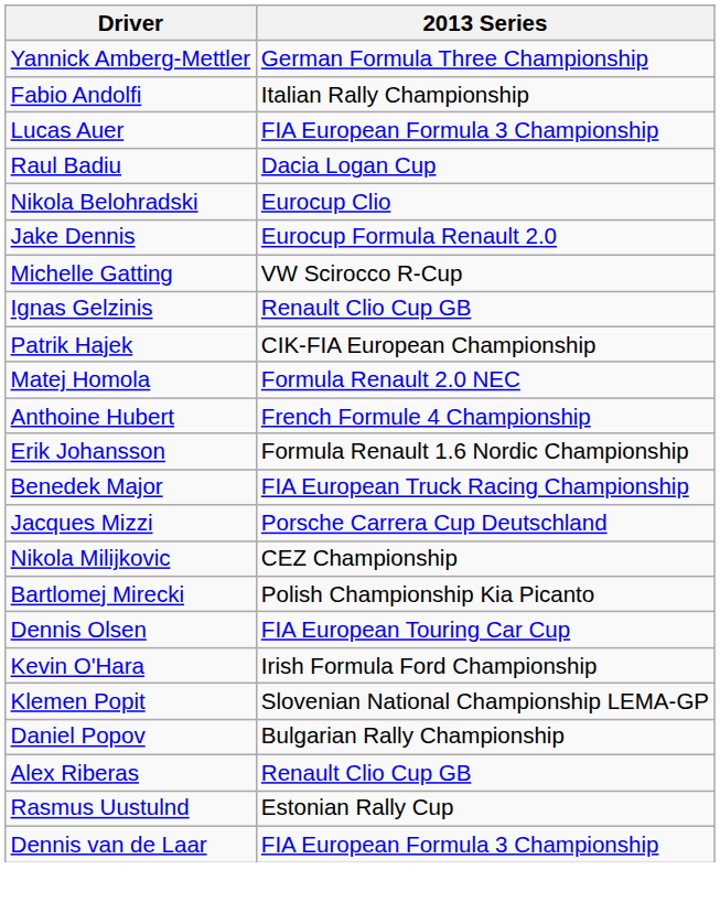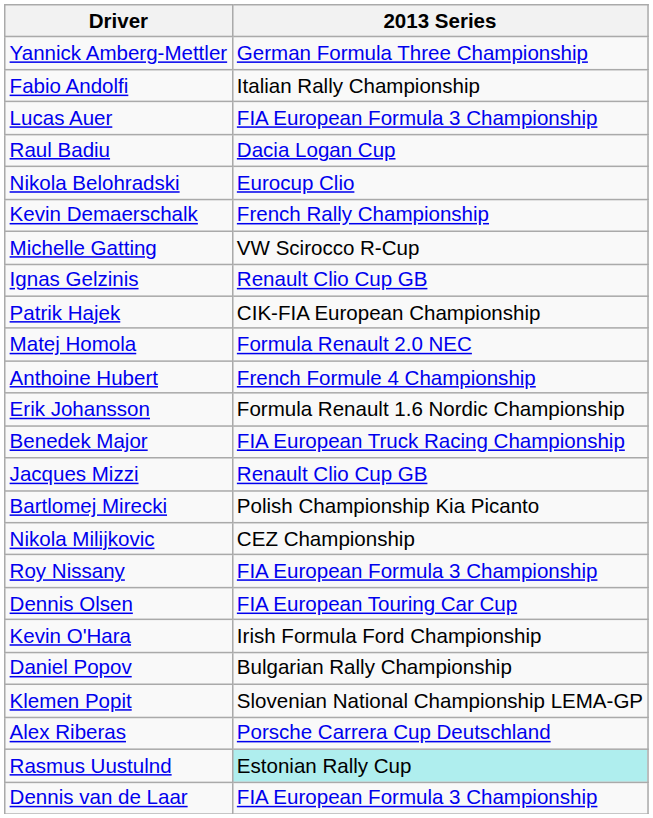+ row: Kevin Demaerschalk | French Rally Championship
- row: Jake Dennis | Eurocup Formula Renault 2.0
Jacques Mizzi | 2013 Series: Porsche Carrera Cup Deutschland -> Renault Clio Cup GB
rows swapped: Bartlomej Mirecki <-> Nikola Milijkovic
+ row: Roy Nissany | FIA European Formula 3 Championship
rows swapped: Klemen Popit <-> Daniel Popov
Alex Riberas | 2013 Series: Renault Clio Cup GB -> Porsche Carrera Cup Deutschland
Rasmus Uustulnd | 2013 Series: no background -> paleturquoise background
